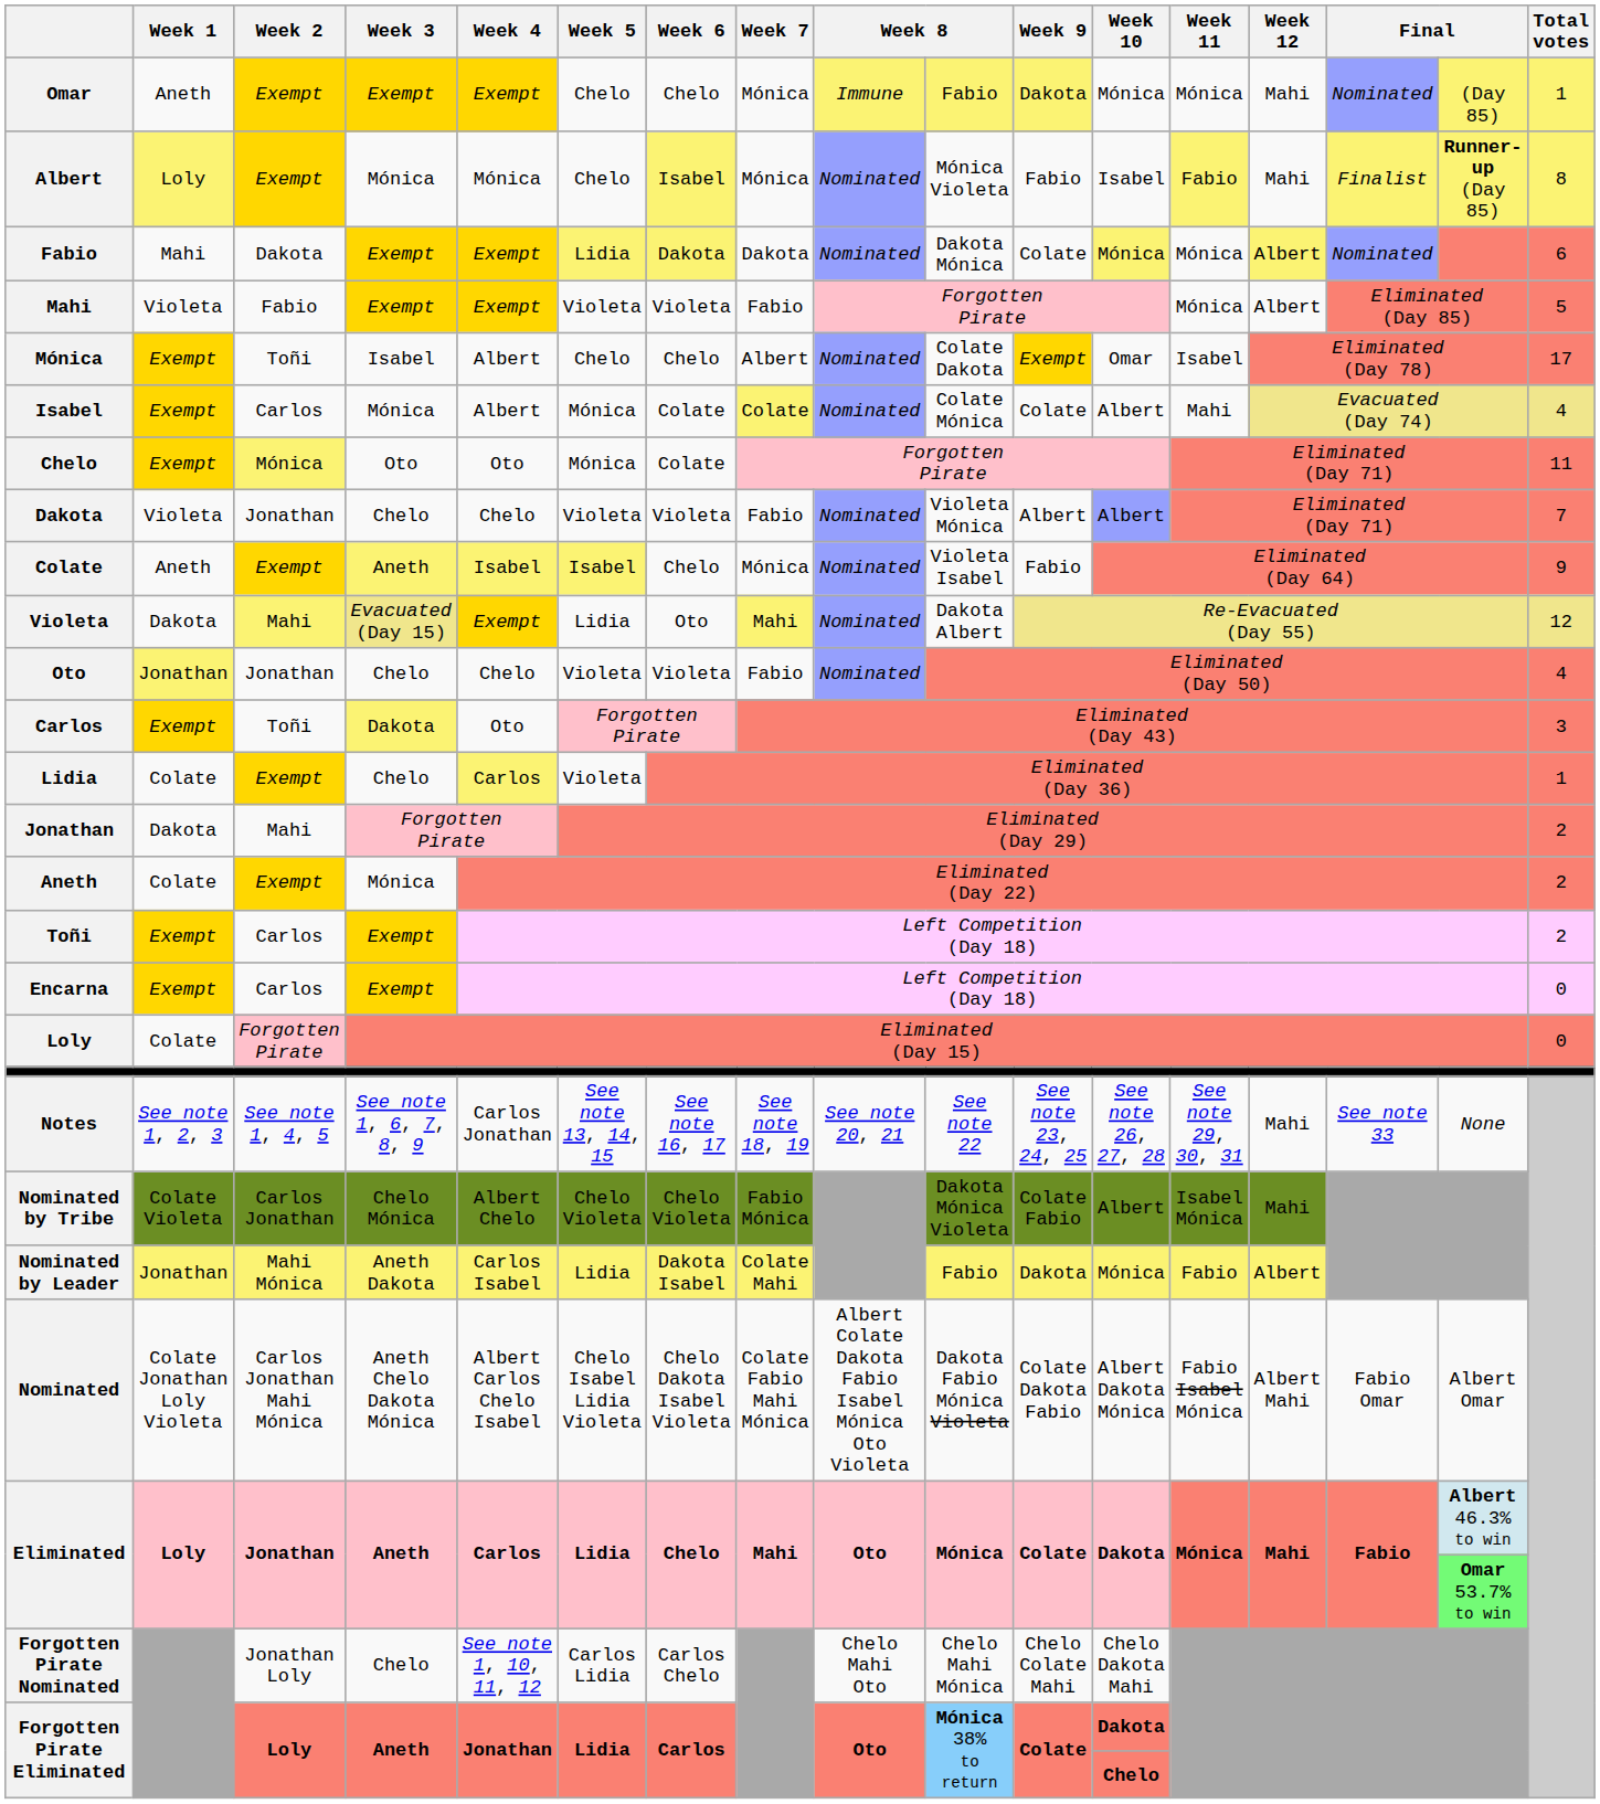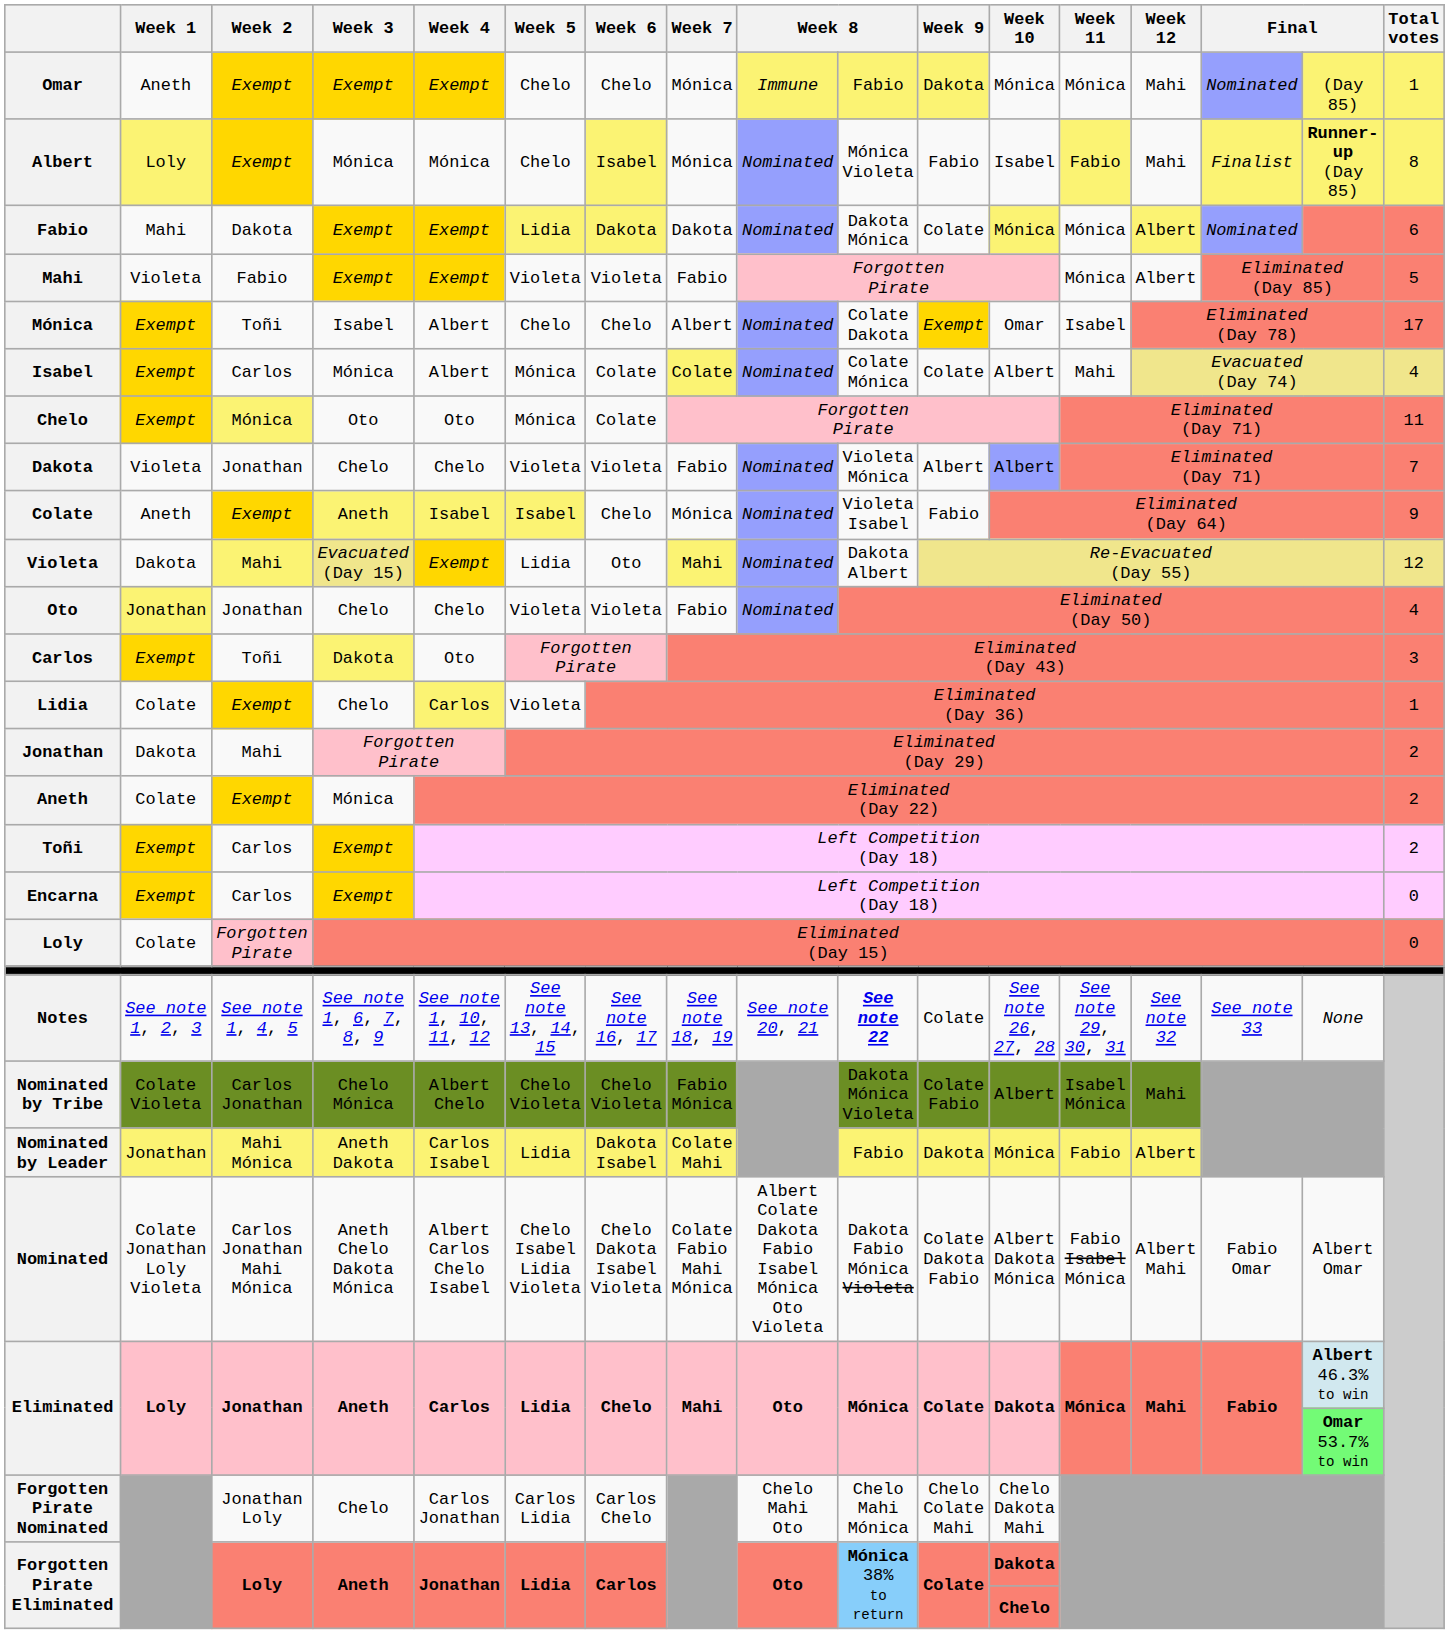Notes | Week 4: Carlos Jonathan -> See note 1, 10, 11, 12
Notes | column 10: normal -> bold
Notes | Week 9: See note 23, 24, 25 -> Colate
Notes | Week 12: Mahi -> See note 32
Forgotten Pirate Nominated | Week 4: See note 1, 10, 11, 12 -> Carlos Jonathan
